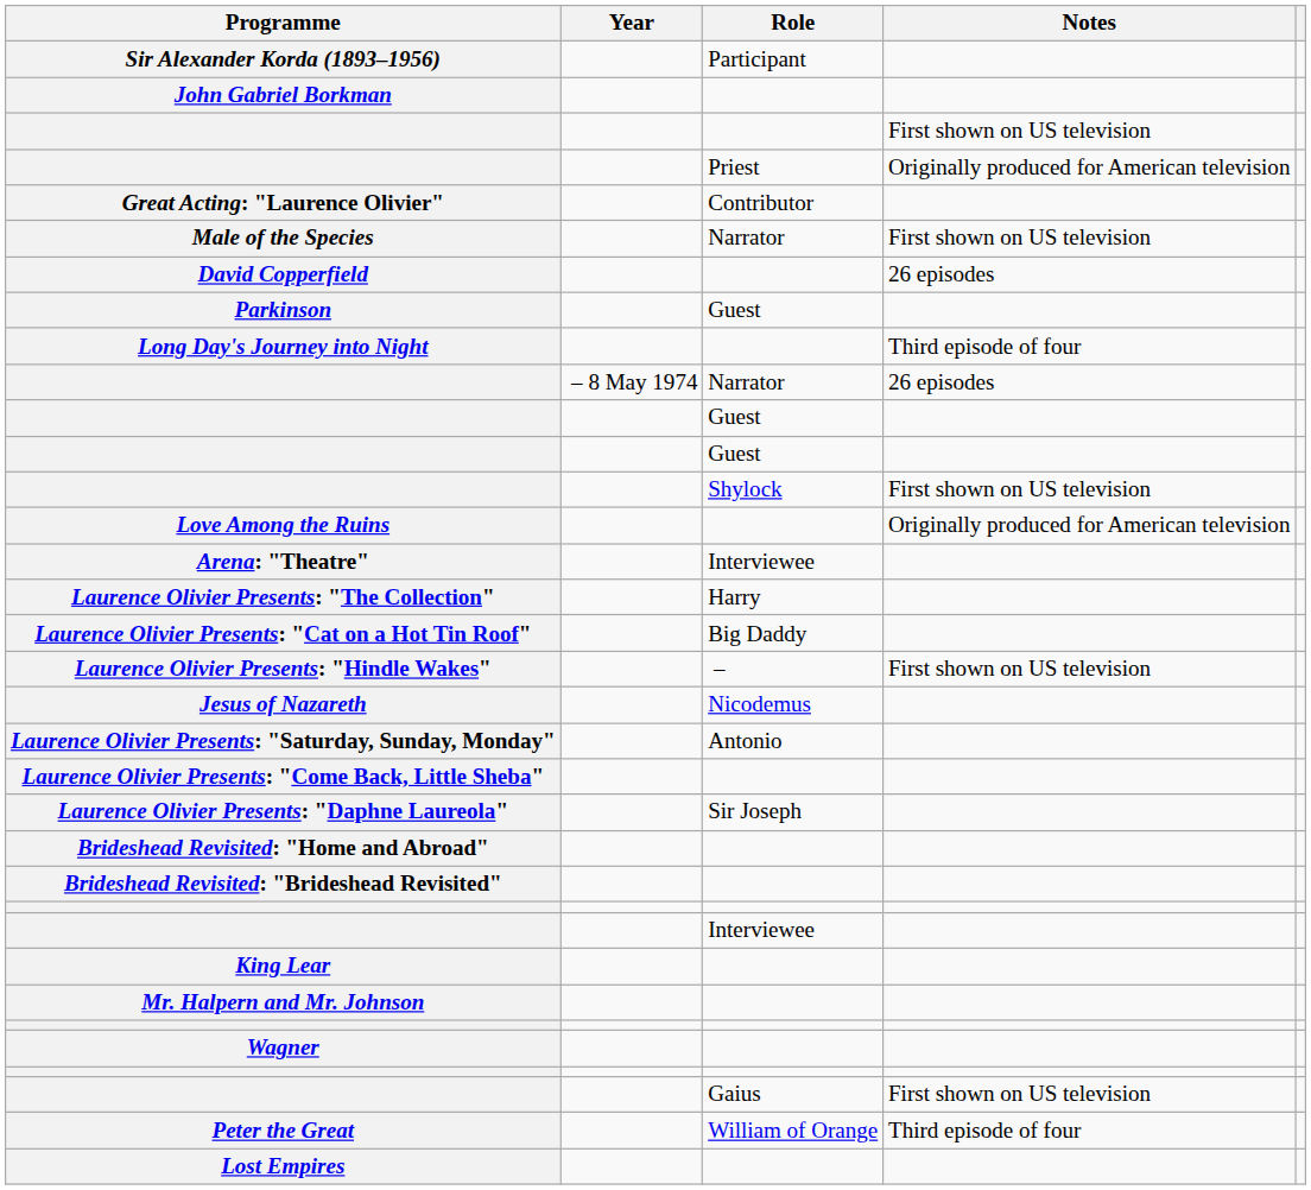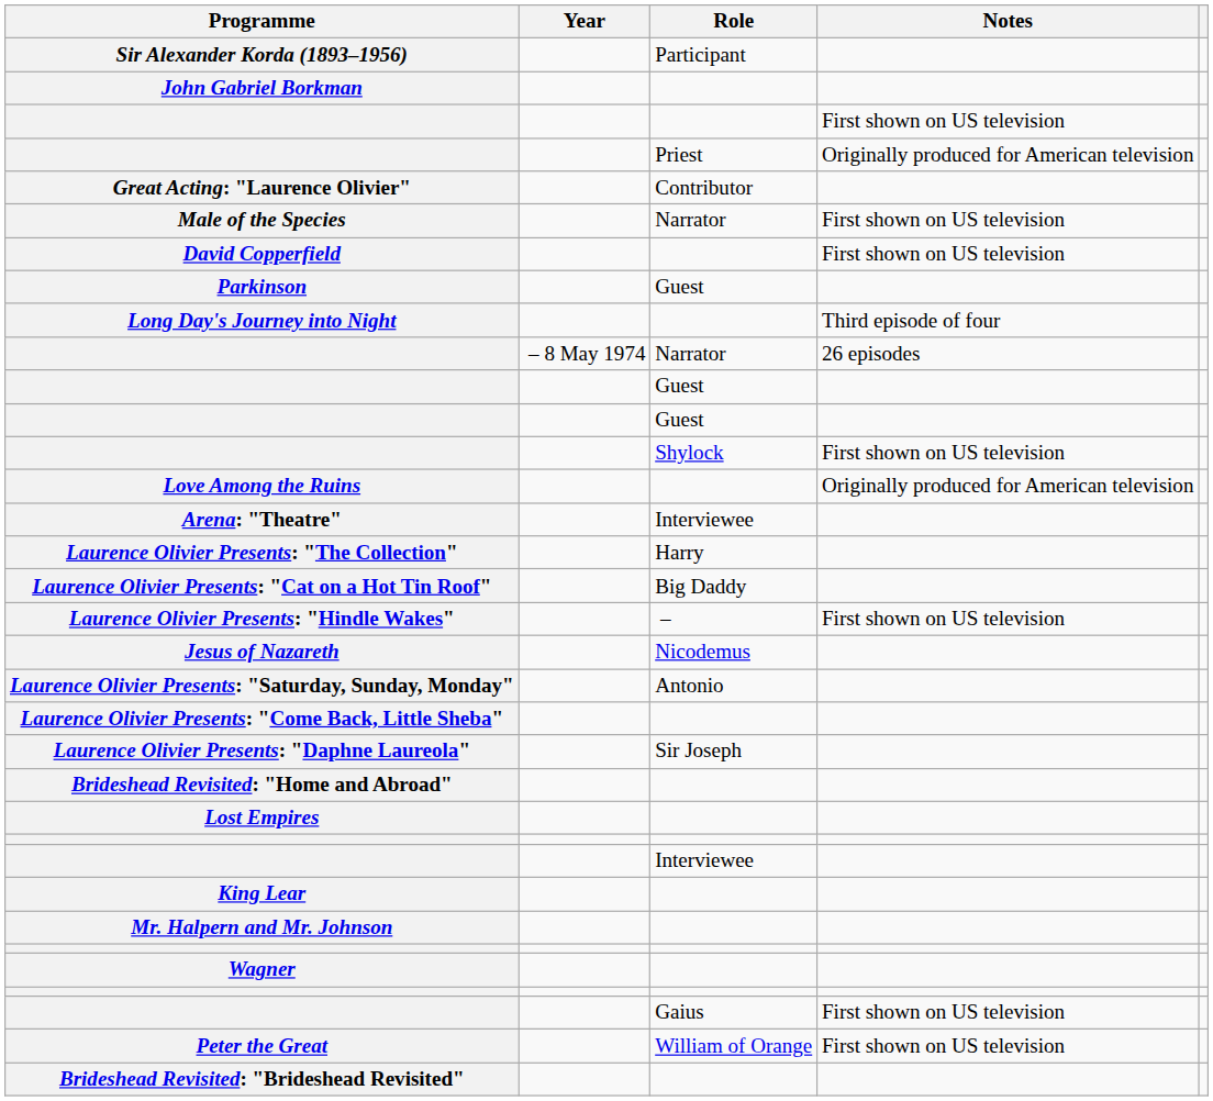David Copperfield | Notes: 26 episodes -> First shown on US television
rows swapped: Brideshead Revisited: "Brideshead Revisited" <-> Lost Empires
Peter the Great | Notes: Third episode of four -> First shown on US television
